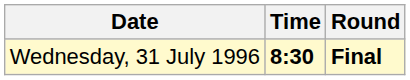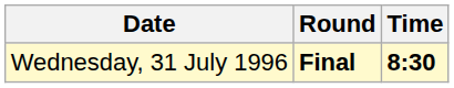columns swapped: Time <-> Round
